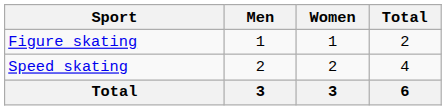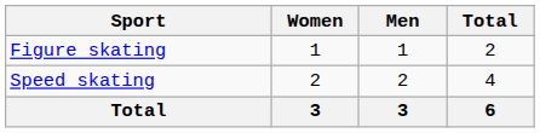columns swapped: Men <-> Women
